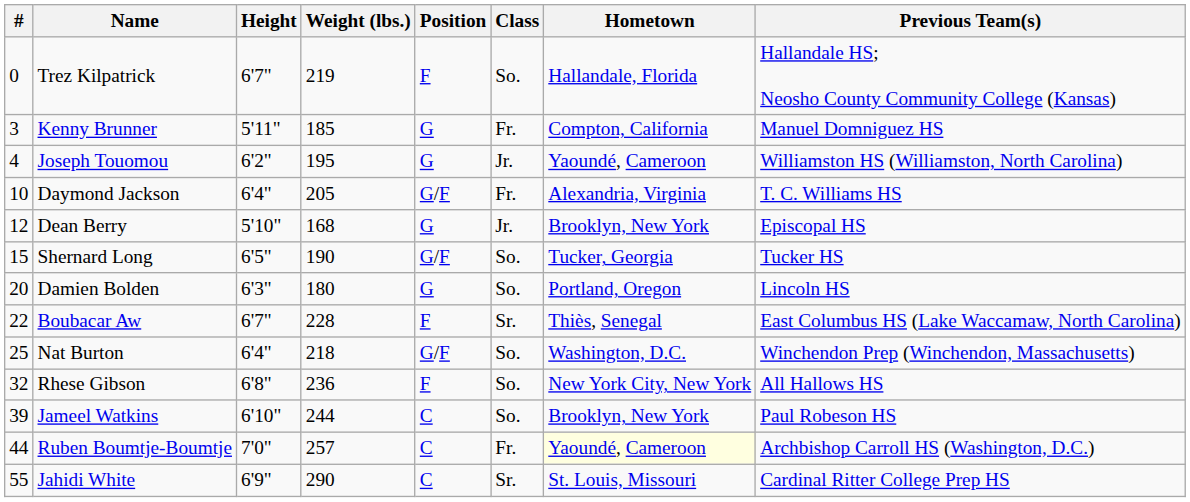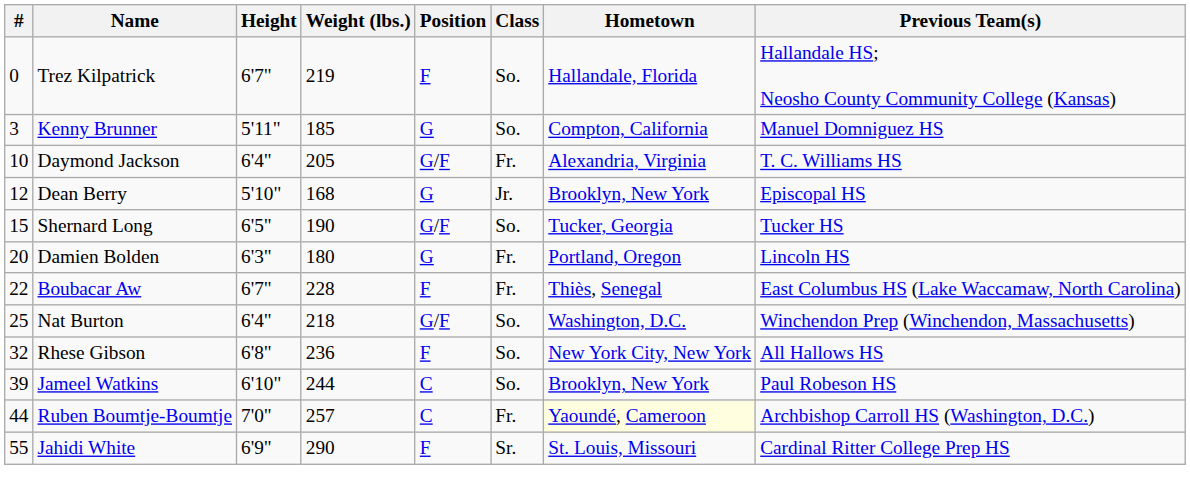Kenny Brunner | Class: Fr. -> So.
- row: 4 | Joseph Touomou | 6'2" | 195 | G | Jr. | Yaoundé, Cameroon | Williamston HS (Williamston, North Carolina)
Damien Bolden | Class: So. -> Fr.
Boubacar Aw | Class: Sr. -> Fr.
Jahidi White | Position: C -> F
